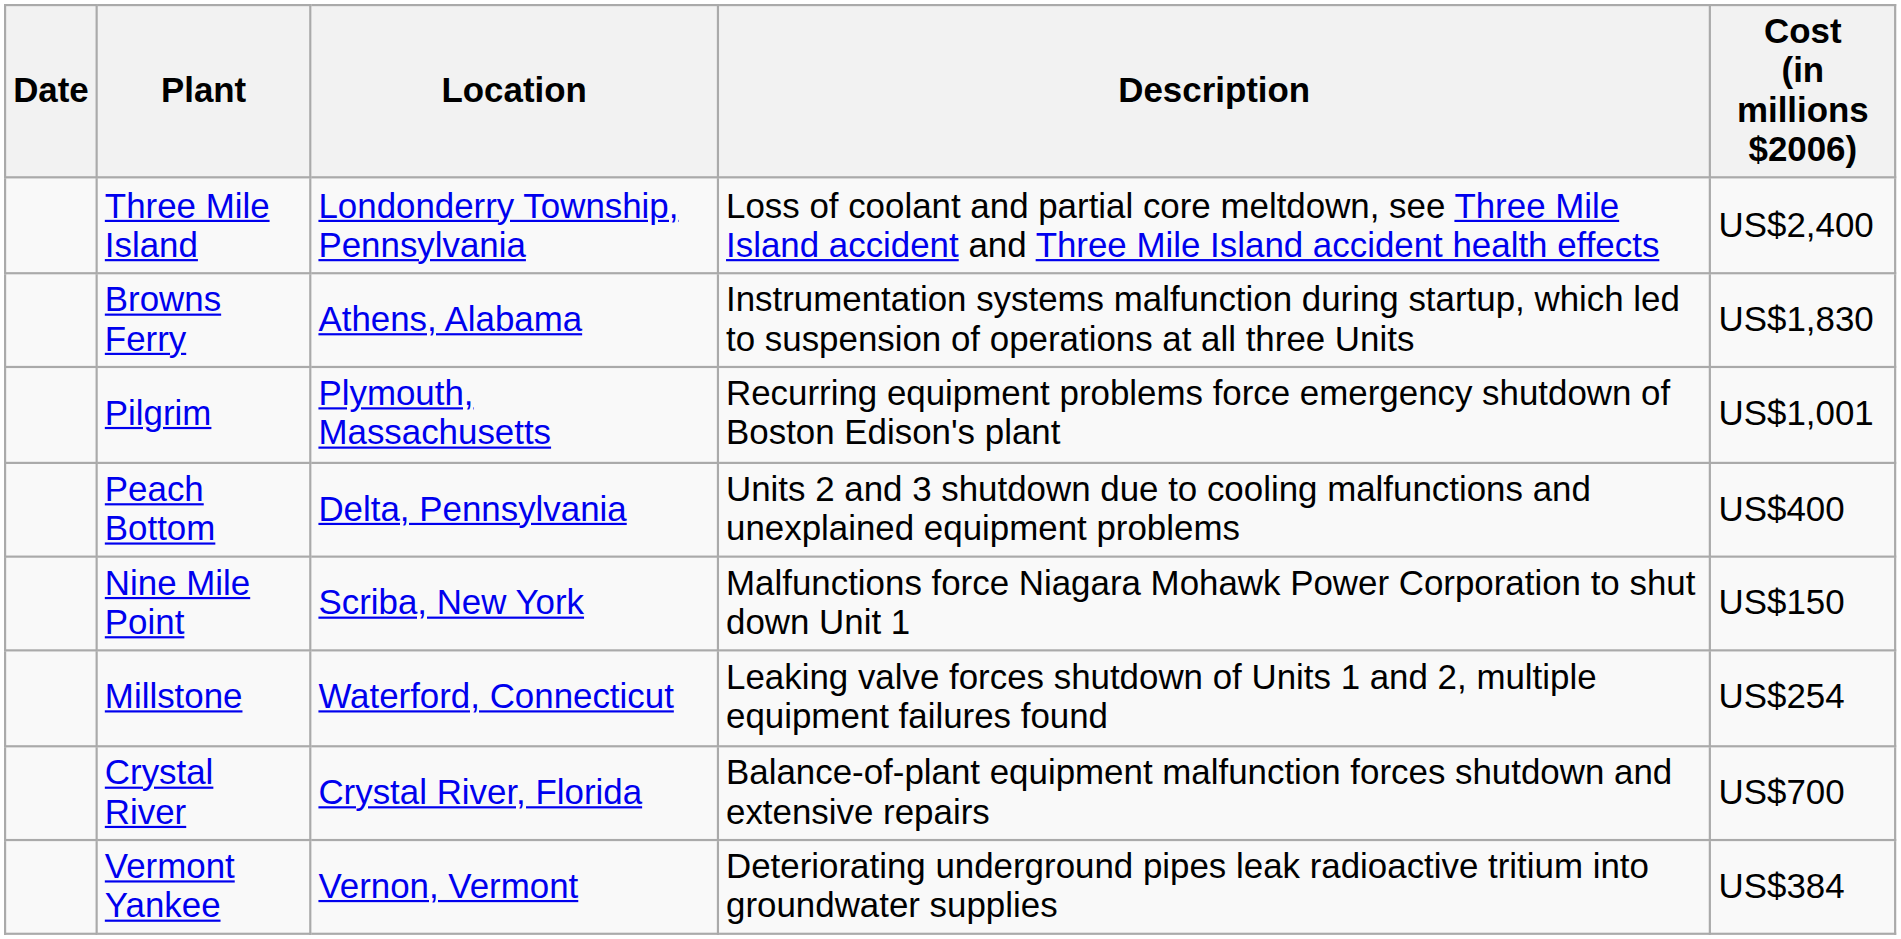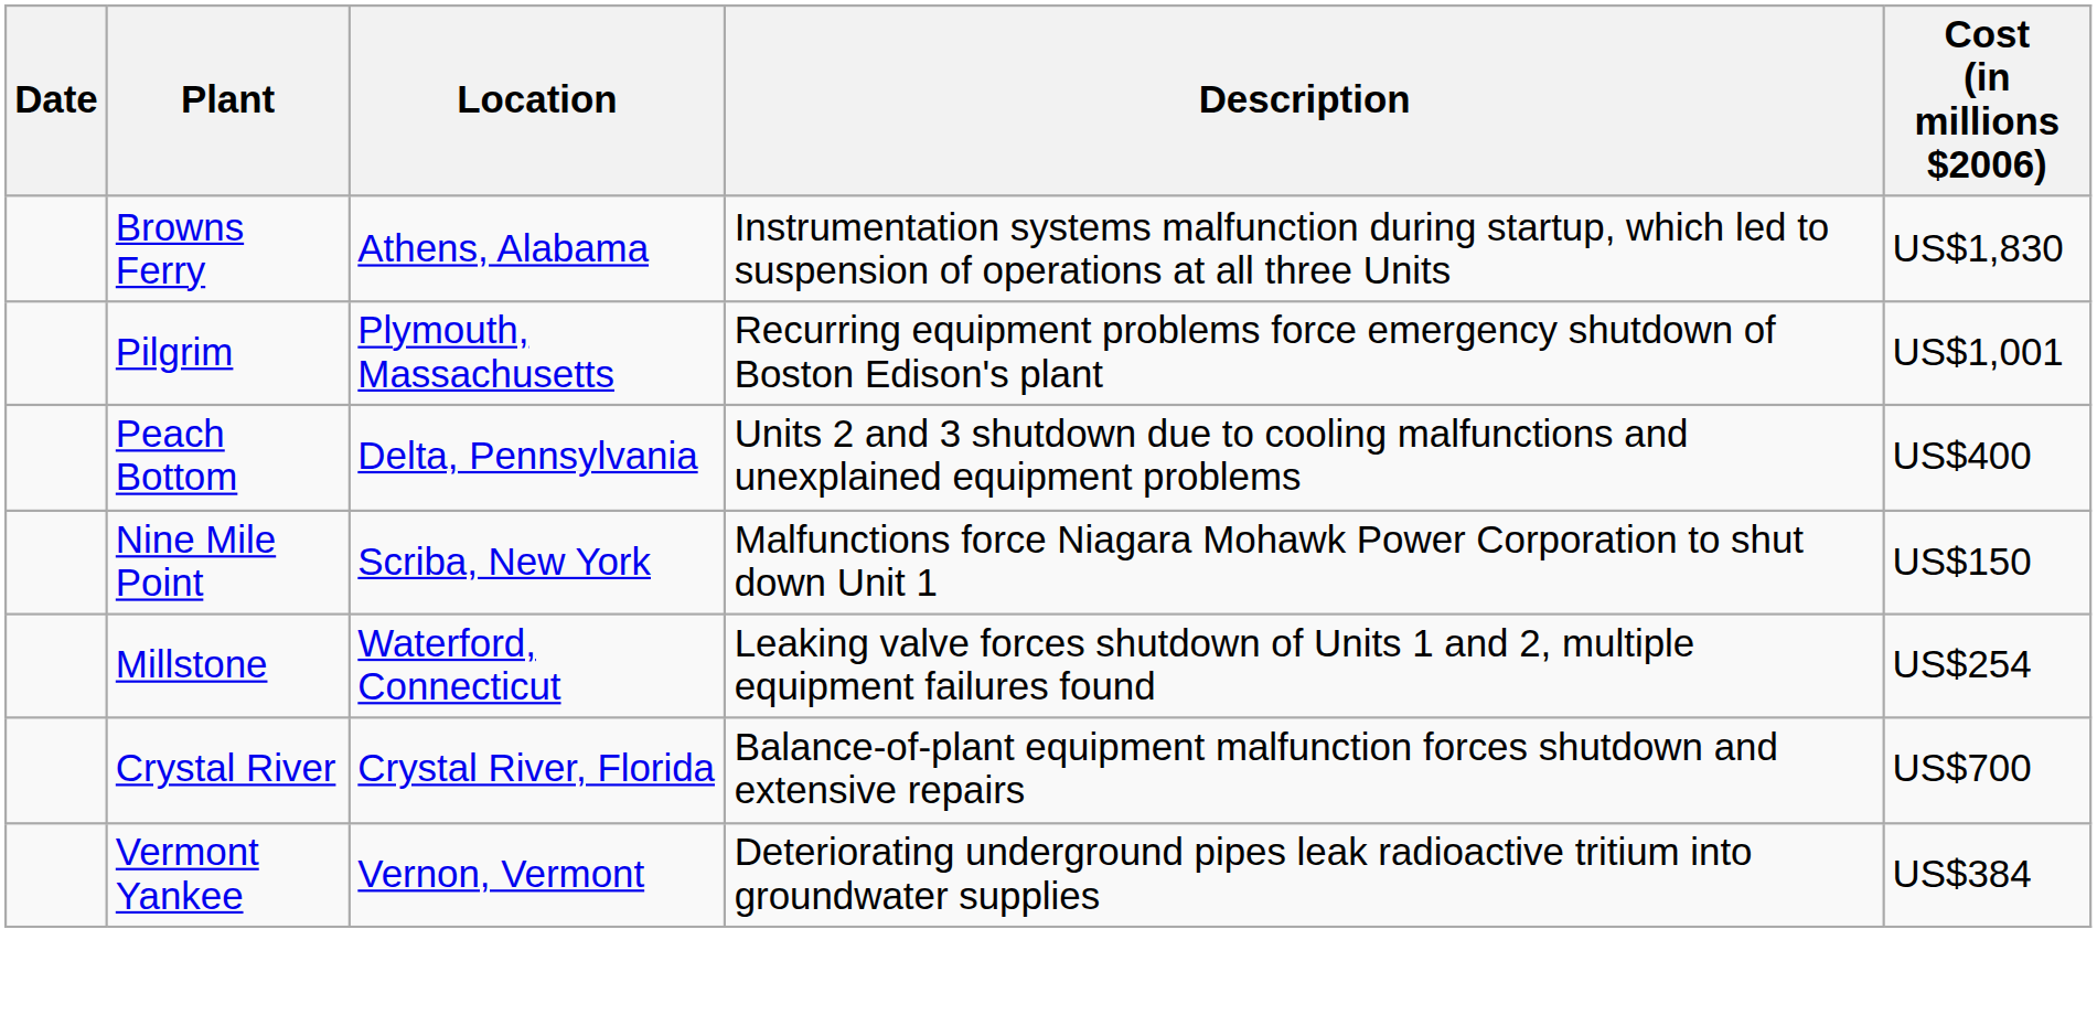- row: Three Mile Island | Londonderry Township, Pennsylvania | Loss of coolant and partial core meltdown, see Three Mile Island accident and Three Mile Island accident health effects | US$2,400
